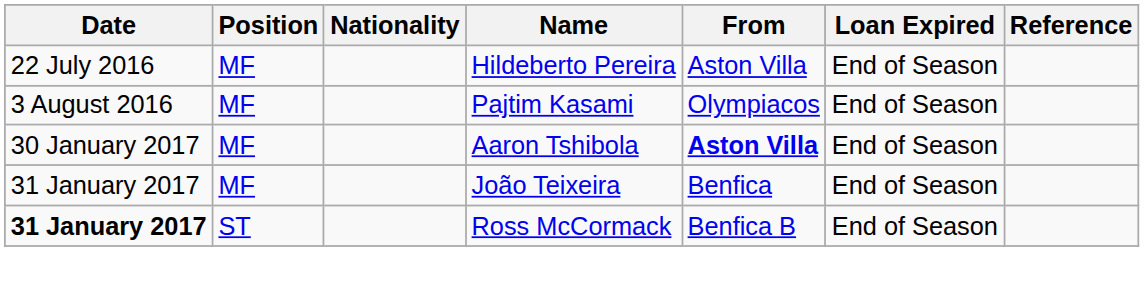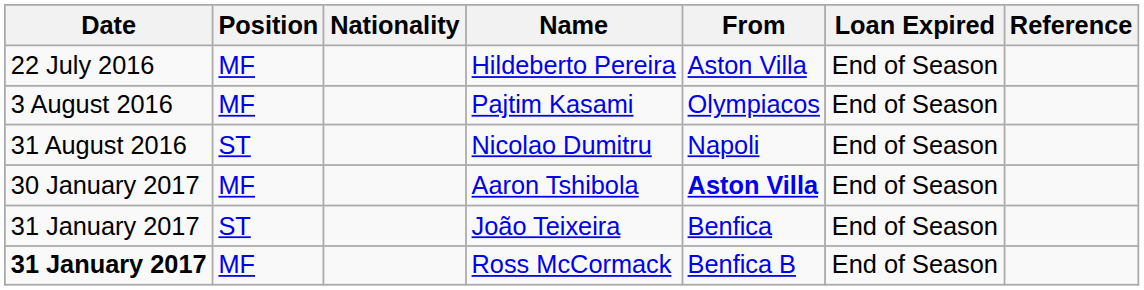+ row: 31 August 2016 | ST | Nicolao Dumitru | Napoli | End of Season
João Teixeira | Position: MF -> ST
Ross McCormack | Position: ST -> MF
